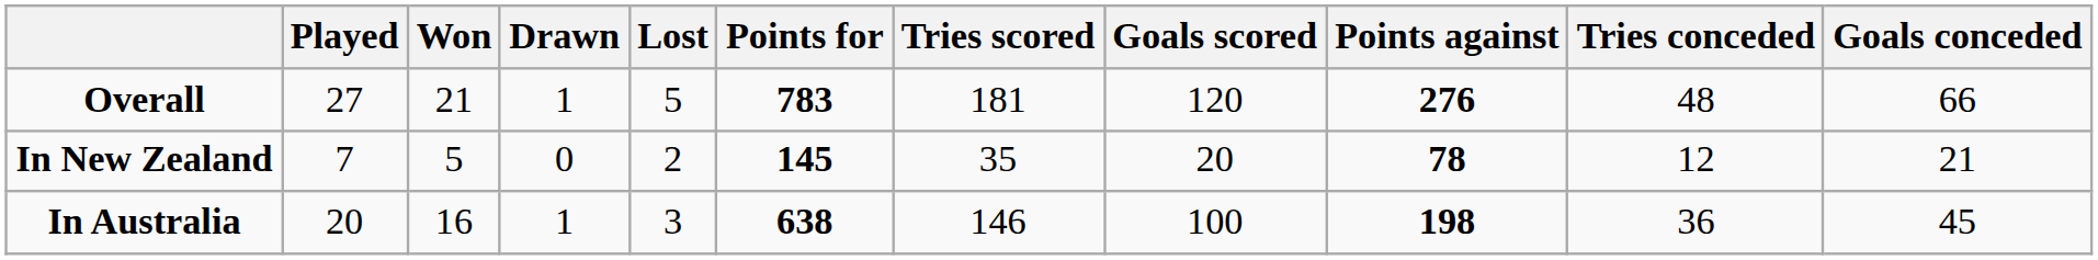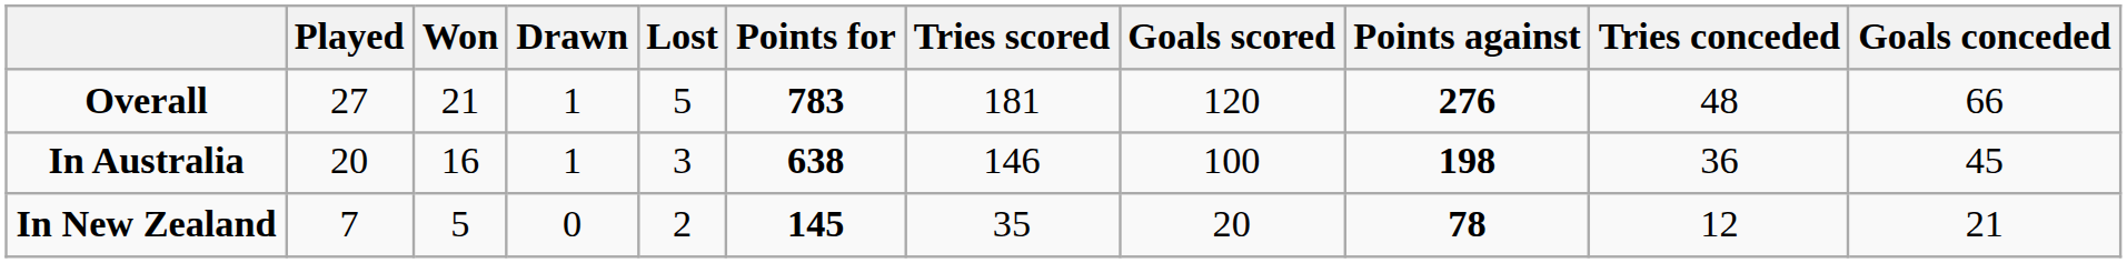rows swapped: In Australia <-> In New Zealand
